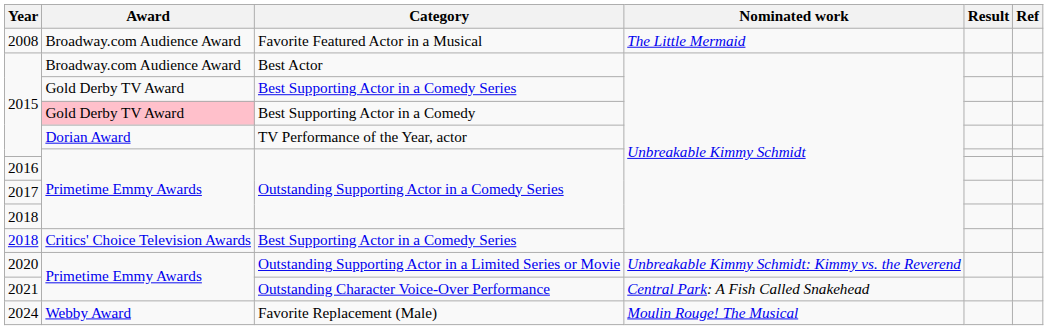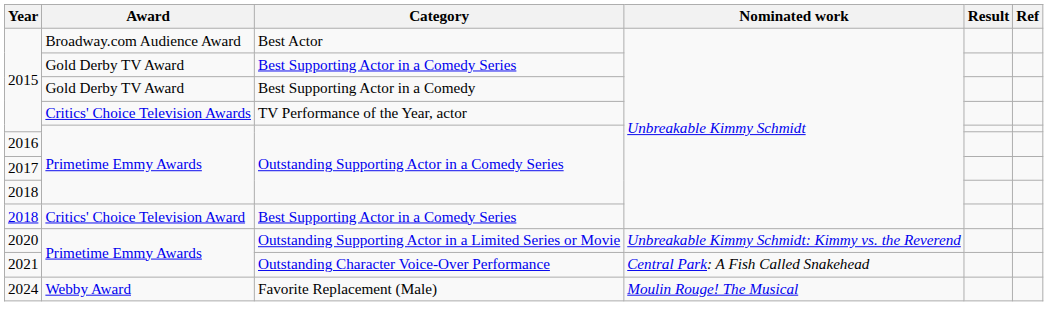- row: 2008 | Broadway.com Audience Award | Favorite Featured Actor in a Musical | The Little Mermaid
Best Supporting Actor in a Comedy | Award: pink background -> no background
TV Performance of the Year, actor | Award: Dorian Award -> Critics' Choice Television Awards
2018 / Best Supporting Actor in a Comedy Series | Award: Critics' Choice Television Awards -> Critics' Choice Television Award
